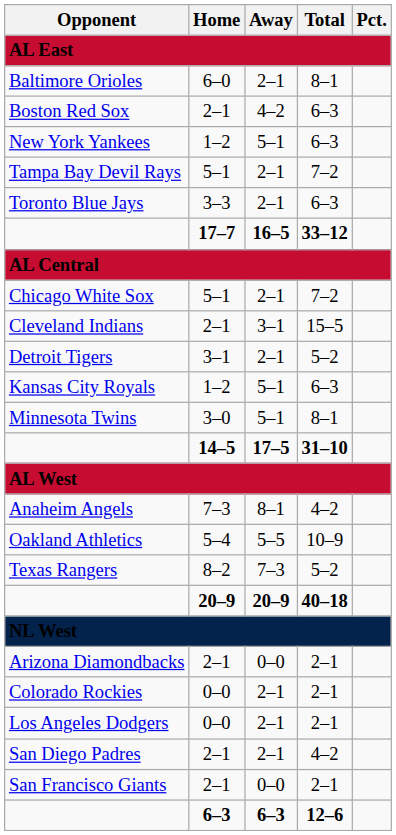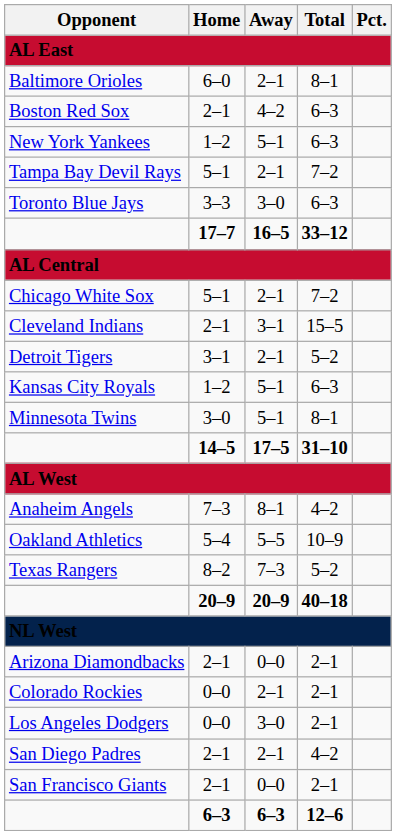Toronto Blue Jays | Away: 2–1 -> 3–0
Los Angeles Dodgers | Away: 2–1 -> 3–0
